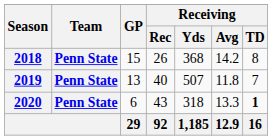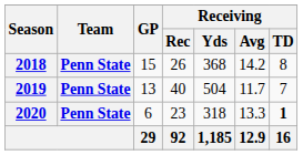2019 | Receiving / Yds: 507 -> 504
2019 | Receiving / Avg: 11.8 -> 11.7
2020 | Receiving / Rec: 43 -> 23
